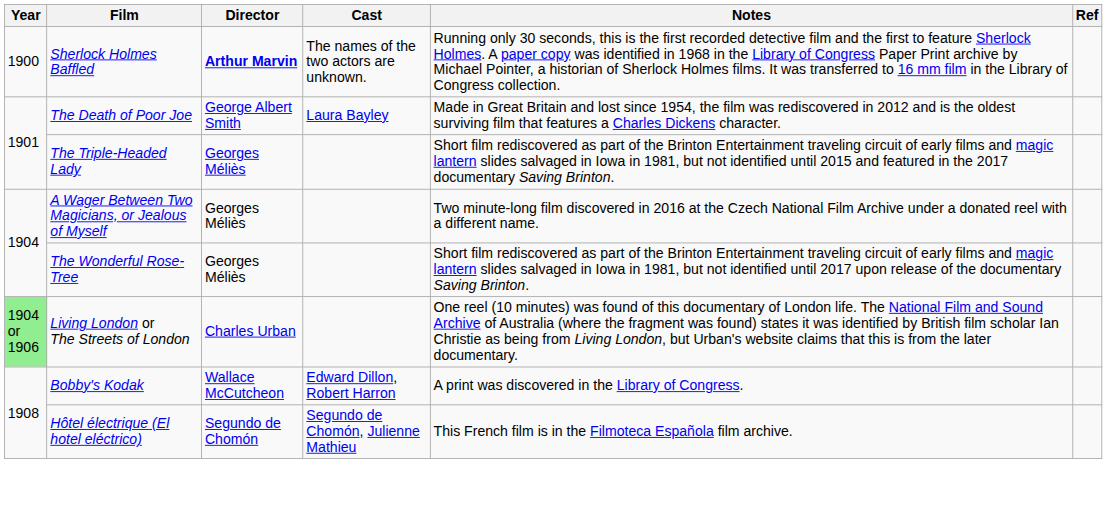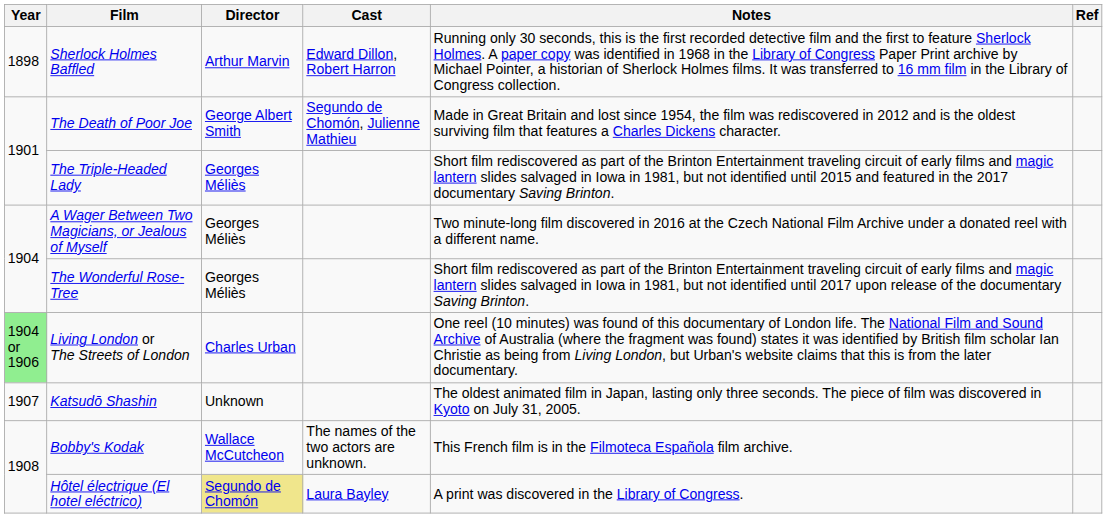Sherlock Holmes Baffled | Year: 1900 -> 1898
Sherlock Holmes Baffled | Director: bold -> normal
Sherlock Holmes Baffled | Cast: The names of the two actors are unknown. -> Edward Dillon, Robert Harron
The Death of Poor Joe | Cast: Laura Bayley -> Segundo de Chomón, Julienne Mathieu
+ row: 1907 | Katsudō Shashin | Unknown | The oldest animated film in Japan, lasting only three seconds. The piece of film was discovered in Kyoto on July 31, 2005.
Bobby's Kodak | Cast: Edward Dillon, Robert Harron -> The names of the two actors are unknown.
Bobby's Kodak | Notes: A print was discovered in the Library of Congress. -> This French film is in the Filmoteca Española film archive.
Hôtel électrique (El hotel eléctrico) | Director: no background -> khaki background
Hôtel électrique (El hotel eléctrico) | Cast: Segundo de Chomón, Julienne Mathieu -> Laura Bayley
Hôtel électrique (El hotel eléctrico) | Notes: This French film is in the Filmoteca Española film archive. -> A print was discovered in the Library of Congress.
